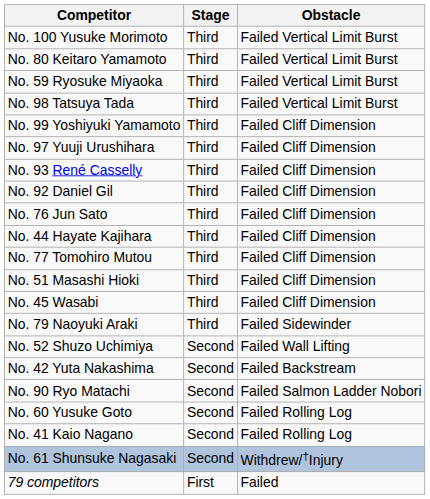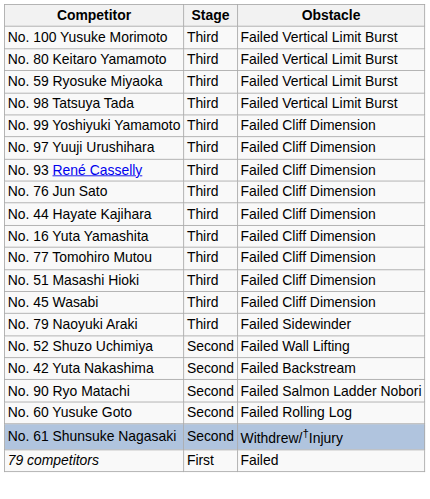- row: No. 92 Daniel Gil | Third | Failed Cliff Dimension
+ row: No. 16 Yuta Yamashita | Third | Failed Cliff Dimension
- row: No. 41 Kaio Nagano | Second | Failed Rolling Log
